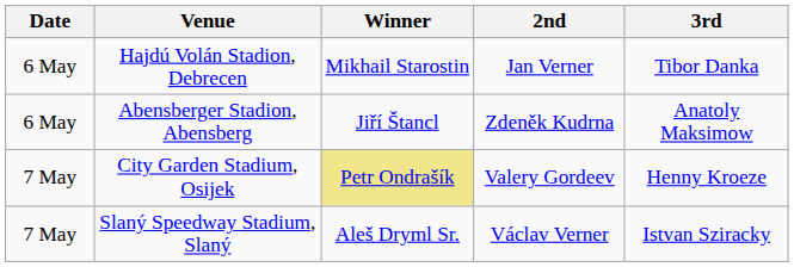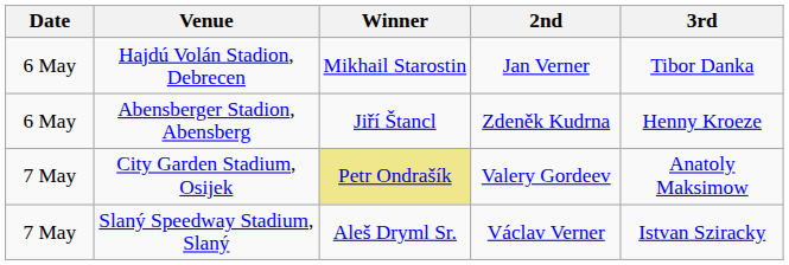Abensberger Stadion, Abensberg | 3rd: Anatoly Maksimow -> Henny Kroeze
City Garden Stadium, Osijek | 3rd: Henny Kroeze -> Anatoly Maksimow
